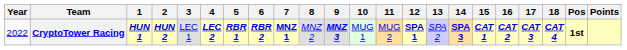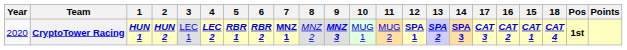columns swapped: 15 <-> 17
CryptoTower Racing | Year: 2022 -> 2020
CryptoTower Racing | 13: normal -> bold
